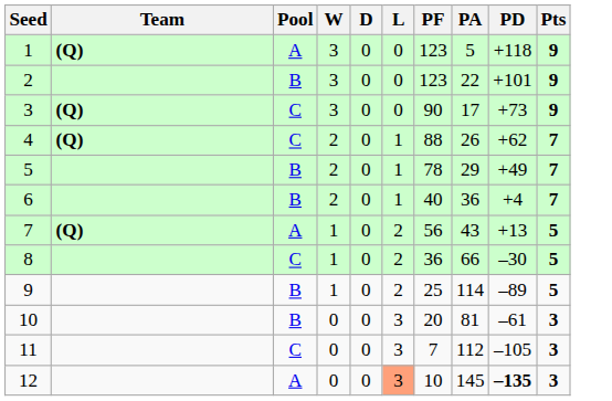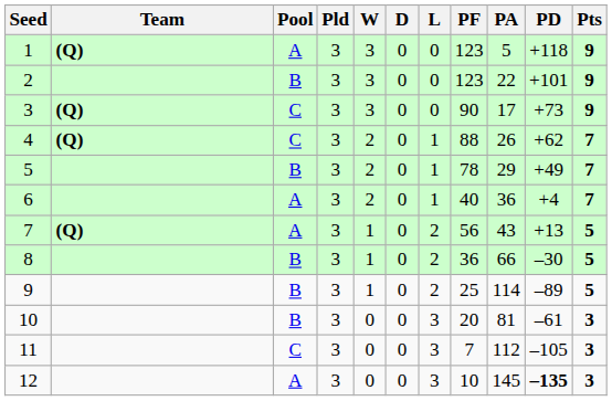+ column: Pld | 3 | 3 | 3 | 3 | 3 | 3 | 3 | 3 | 3 | 3 | 3 | 3
6 | Pool: B -> A
8 | Pool: C -> B
12 | L: lightsalmon background -> no background
